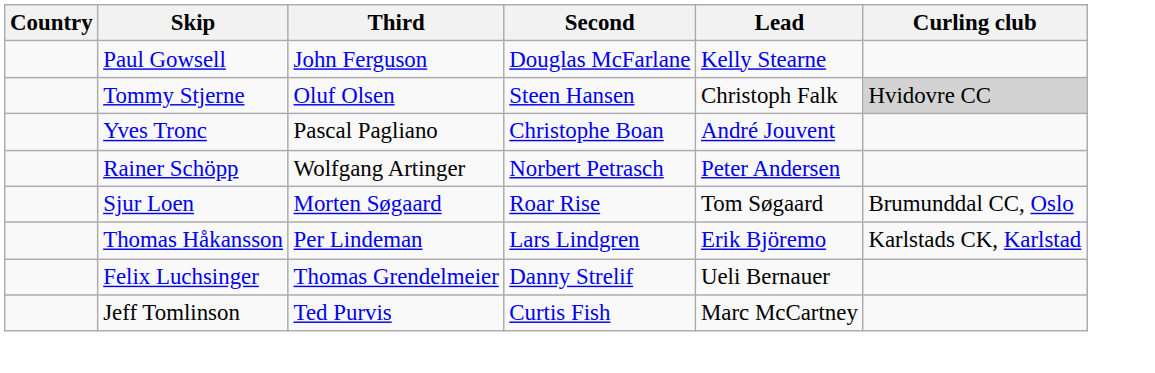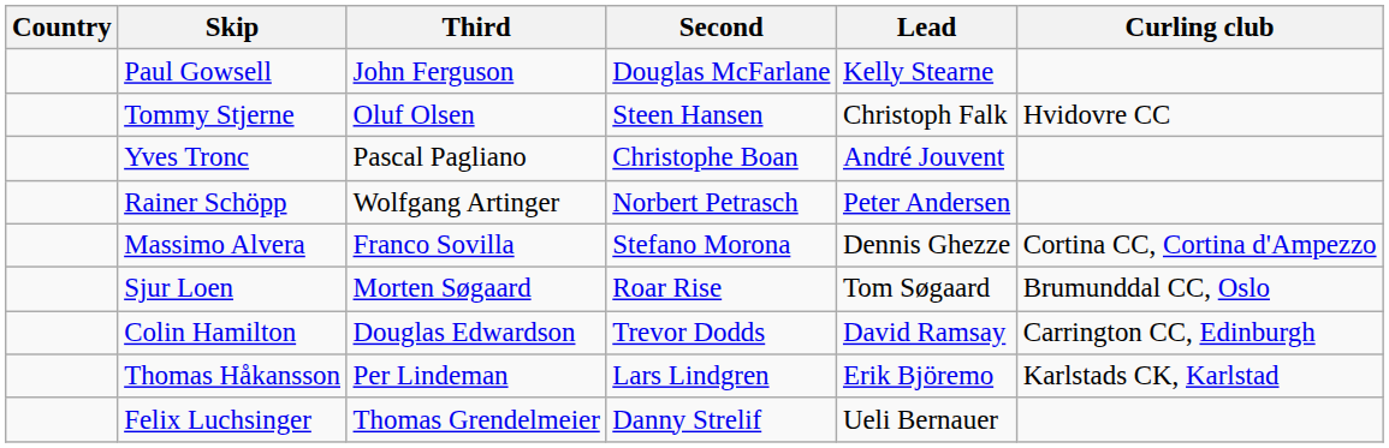Tommy Stjerne | Curling club: lightgrey background -> no background
+ row: Massimo Alvera | Franco Sovilla | Stefano Morona | Dennis Ghezze | Cortina CC, Cortina d'Ampezzo
+ row: Colin Hamilton | Douglas Edwardson | Trevor Dodds | David Ramsay | Carrington CC, Edinburgh
- row: Jeff Tomlinson | Ted Purvis | Curtis Fish | Marc McCartney
